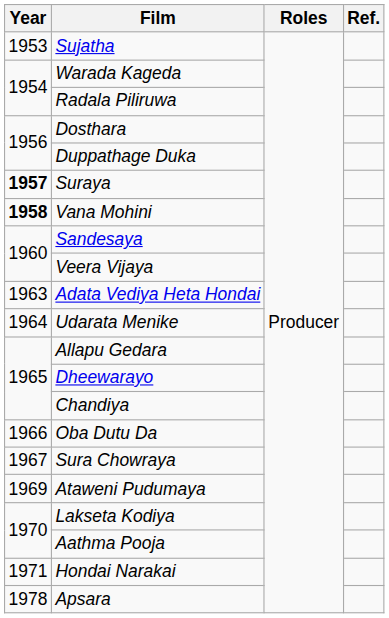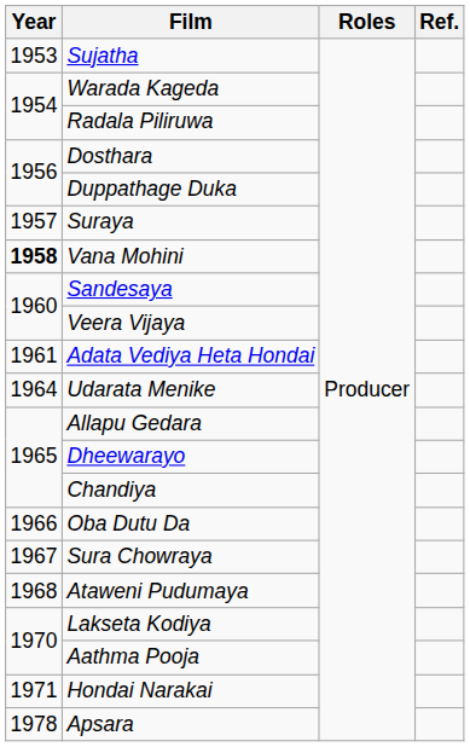Suraya | Year: bold -> normal
Adata Vediya Heta Hondai | Year: 1963 -> 1961
Ataweni Pudumaya | Year: 1969 -> 1968
